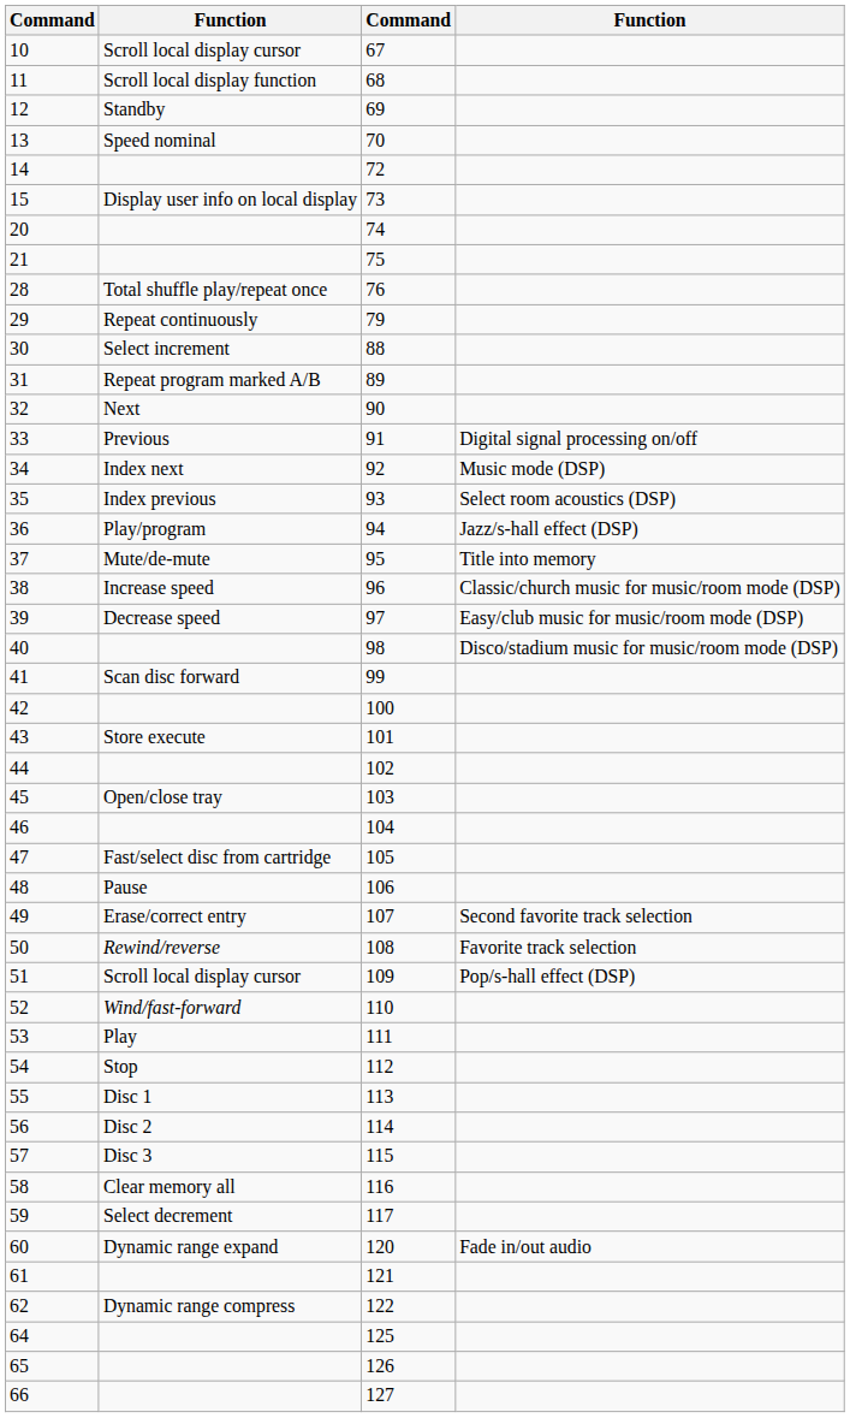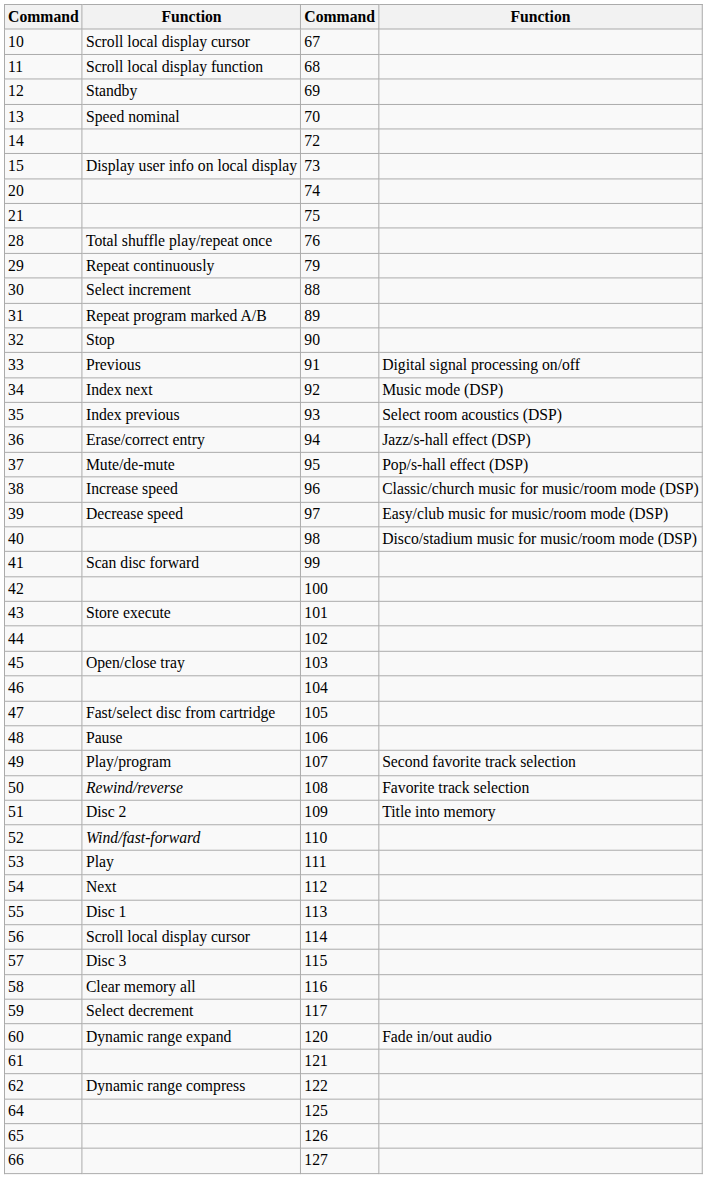32 | column 2: Next -> Stop
36 | column 2: Play/program -> Erase/correct entry
37 | column 4: Title into memory -> Pop/s-hall effect (DSP)
49 | column 2: Erase/correct entry -> Play/program
51 | column 2: Scroll local display cursor -> Disc 2
51 | column 4: Pop/s-hall effect (DSP) -> Title into memory
54 | column 2: Stop -> Next
56 | column 2: Disc 2 -> Scroll local display cursor
